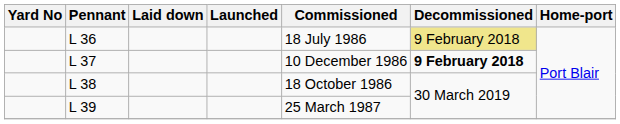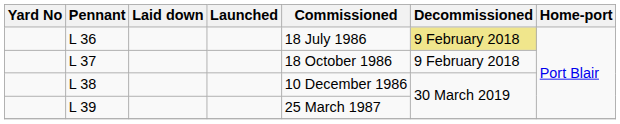L 37 | Commissioned: 10 December 1986 -> 18 October 1986
L 37 | Decommissioned: bold -> normal
L 38 | Commissioned: 18 October 1986 -> 10 December 1986
